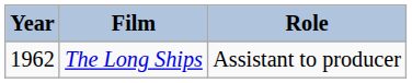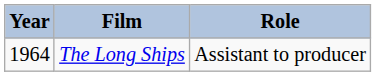The Long Ships | Year: 1962 -> 1964
